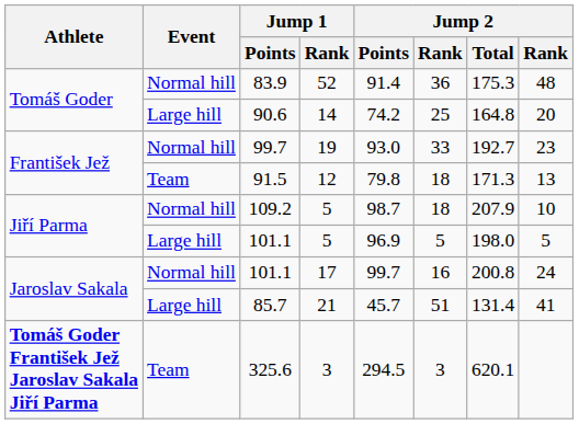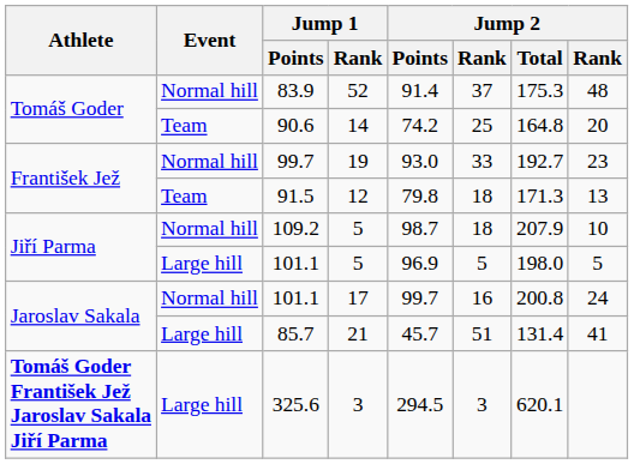83.9 | column 6: 36 -> 37
90.6 | Event: Large hill -> Team
325.6 | Event: Team -> Large hill
